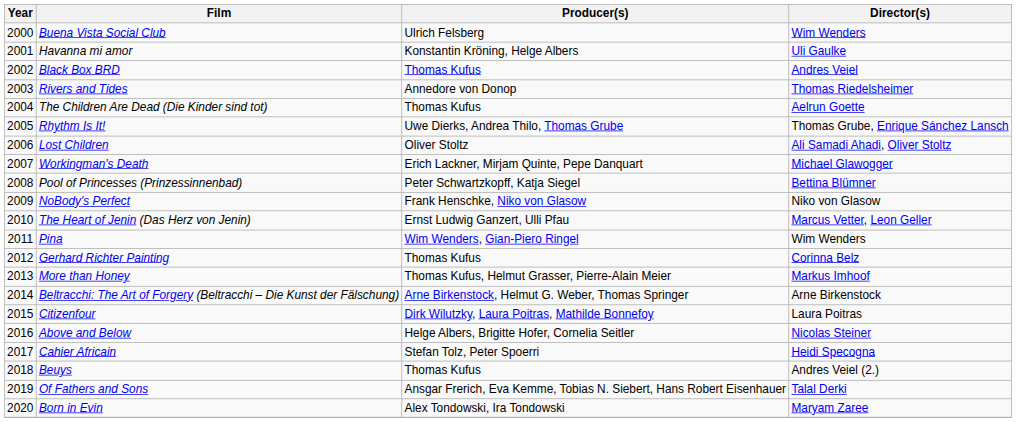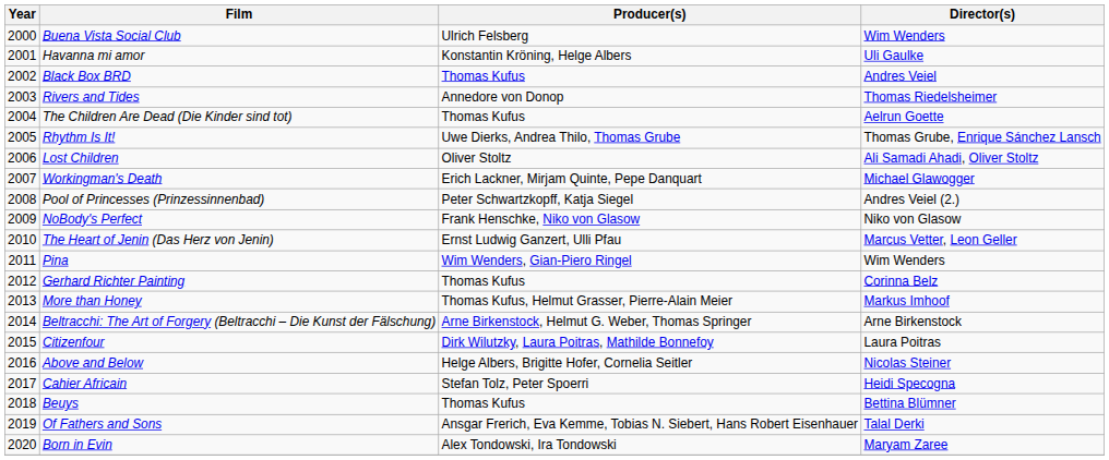Pool of Princesses (Prinzessinnenbad) | Director(s): Bettina Blümner -> Andres Veiel (2.)
Beuys | Director(s): Andres Veiel (2.) -> Bettina Blümner
